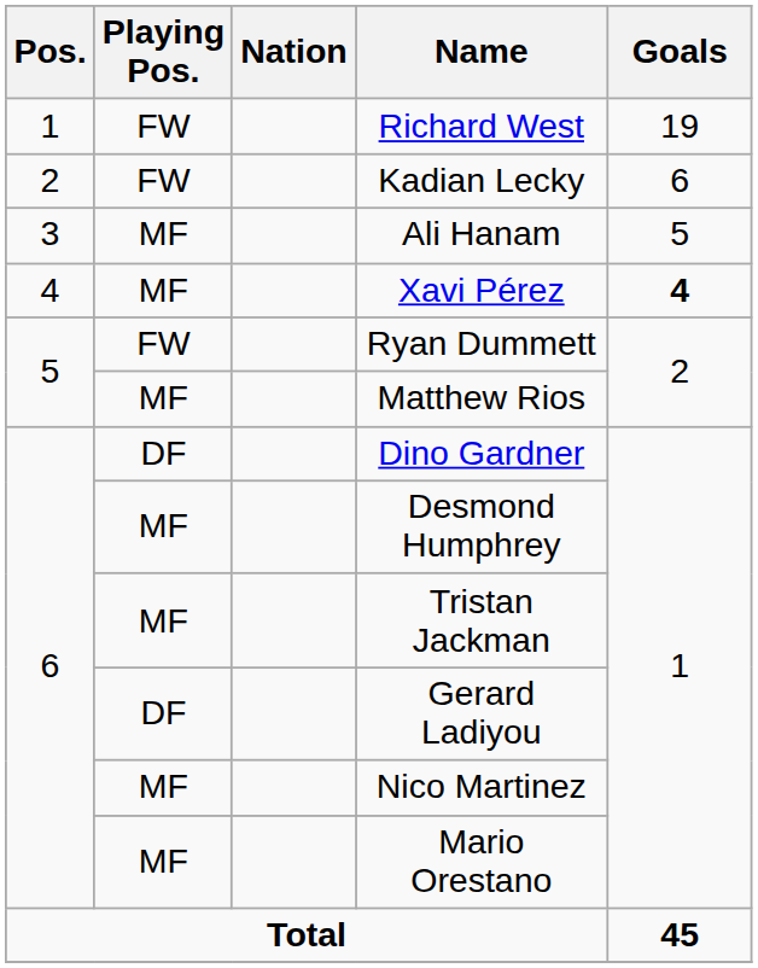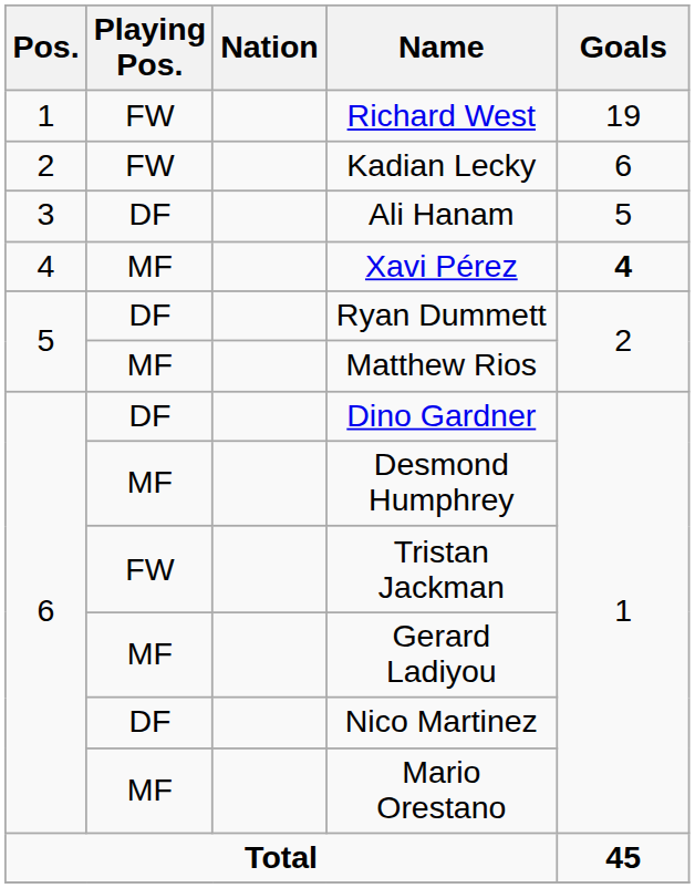Ali Hanam | Playing Pos.: MF -> DF
Ryan Dummett | Playing Pos.: FW -> DF
Tristan Jackman | Playing Pos.: MF -> FW
Gerard Ladiyou | Playing Pos.: DF -> MF
Nico Martinez | Playing Pos.: MF -> DF
